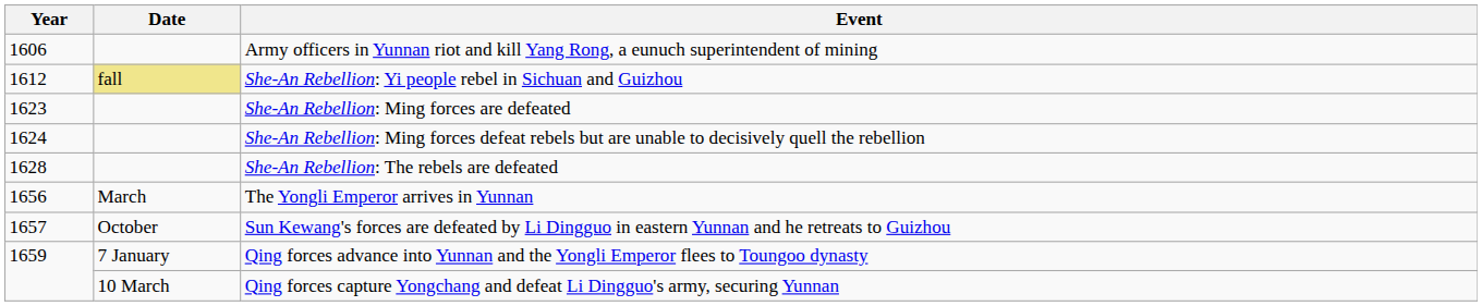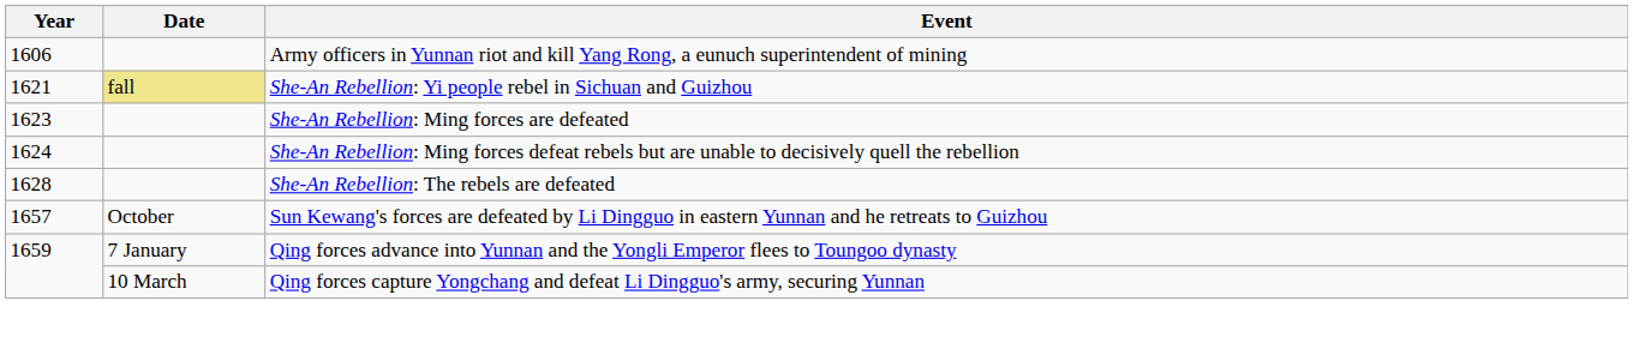She-An Rebellion: Yi people rebel in Sichuan and Guizhou | Year: 1612 -> 1621
- row: 1656 | March | The Yongli Emperor arrives in Yunnan
